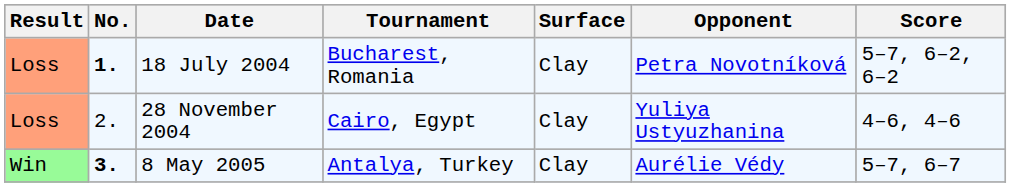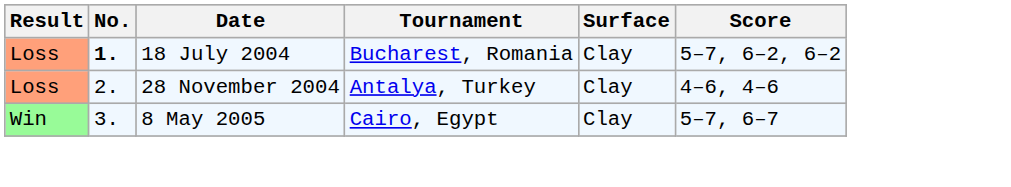- column: Opponent | Petra Novotníková | Yuliya Ustyuzhanina | Aurélie Védy
28 November 2004 | Tournament: Cairo, Egypt -> Antalya, Turkey
8 May 2005 | No.: bold -> normal
8 May 2005 | Tournament: Antalya, Turkey -> Cairo, Egypt
